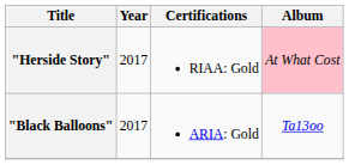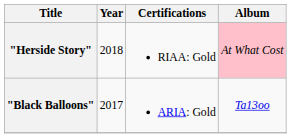"Herside Story" | Year: 2017 -> 2018
